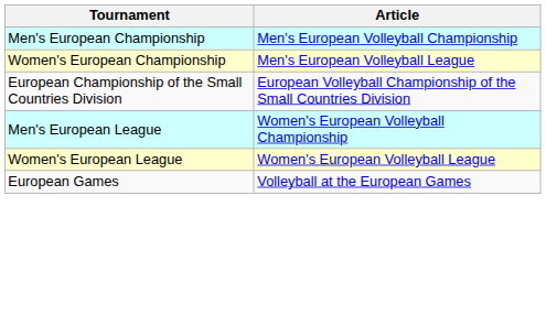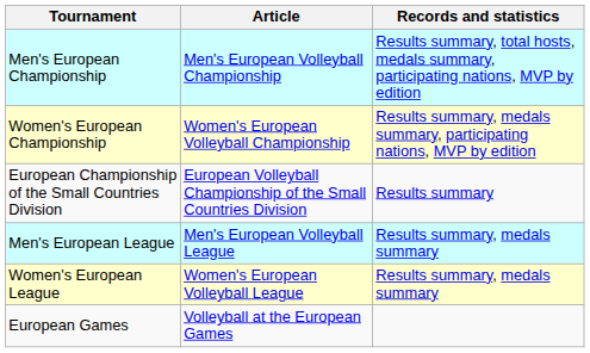+ column: Records and statistics | Results summary, total hosts, medals summary, participating nations, MVP by edition | Results summary, medals summary, participating nations, MVP by edition | Results summary | Results summary, medals summary | Results summary, medals summary
Women's European Championship | Article: Men's European Volleyball League -> Women's European Volleyball Championship
Men's European League | Article: Women's European Volleyball Championship -> Men's European Volleyball League
